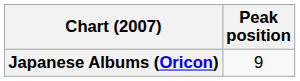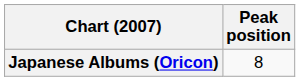Japanese Albums (Oricon) | Peak position: 9 -> 8
